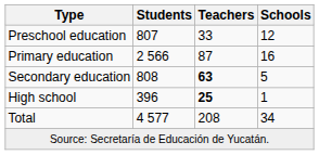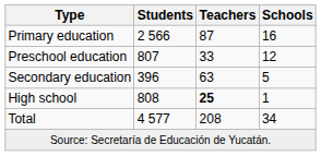rows swapped: Preschool education <-> Primary education
Secondary education | Students: 808 -> 396
Secondary education | Teachers: bold -> normal
High school | Students: 396 -> 808
